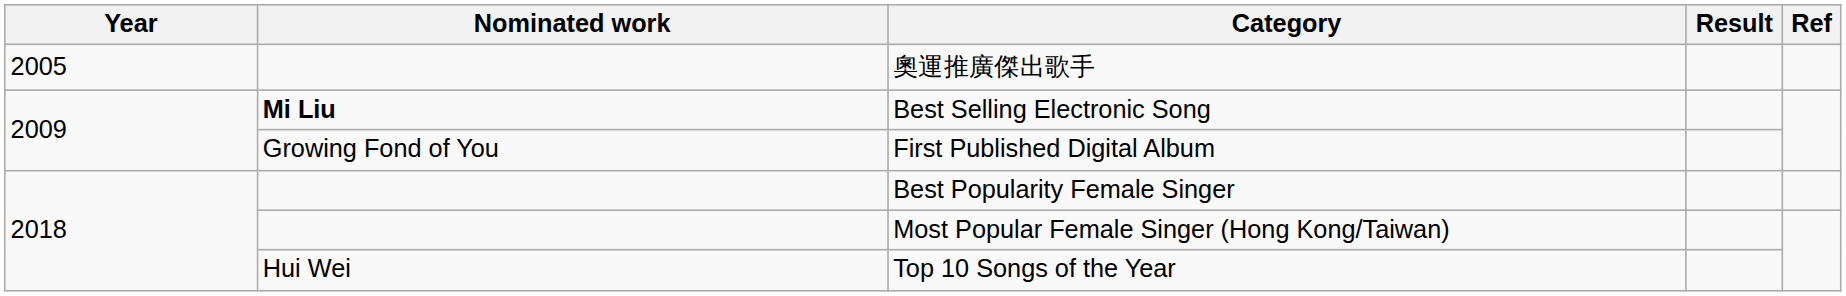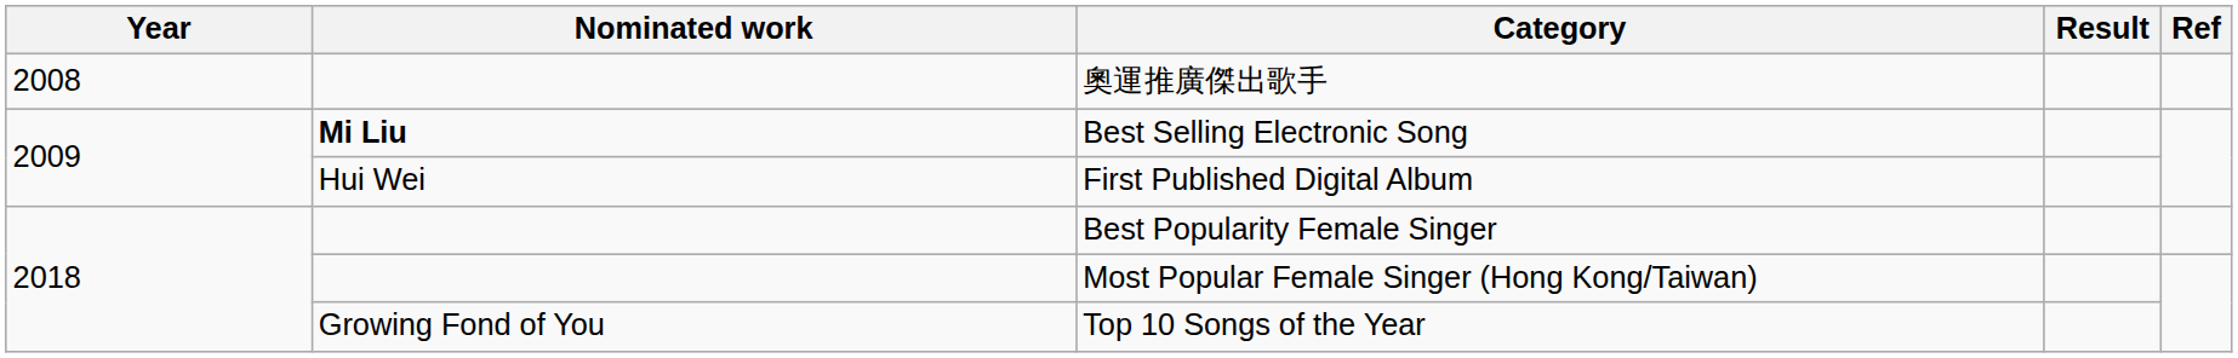奧運推廣傑出歌手 | Year: 2005 -> 2008
First Published Digital Album | Nominated work: Growing Fond of You -> Hui Wei
Top 10 Songs of the Year | Nominated work: Hui Wei -> Growing Fond of You
